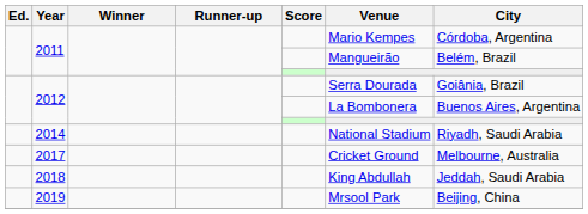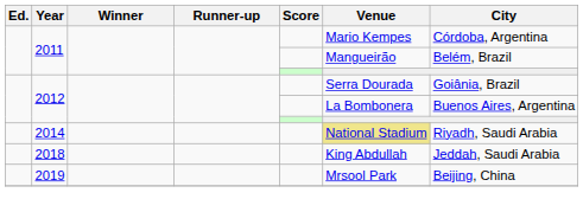2014 | Venue: no background -> khaki background
- row: 2017 | Cricket Ground | Melbourne, Australia
